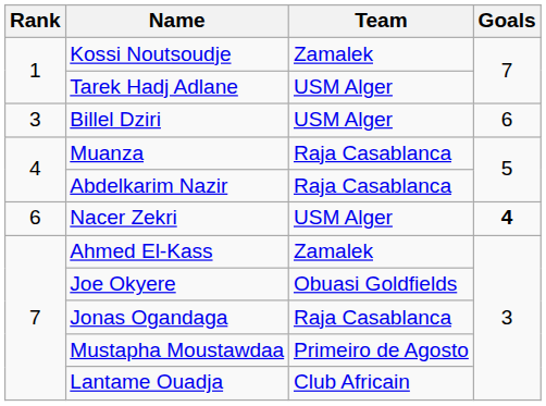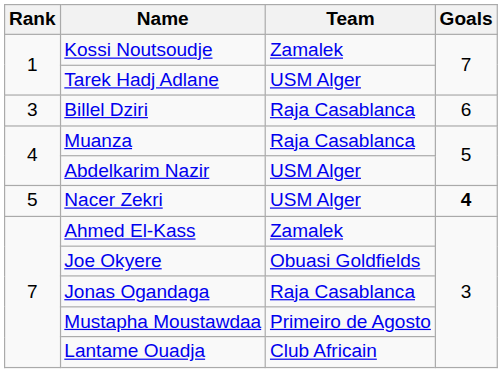Billel Dziri | Team: USM Alger -> Raja Casablanca
Abdelkarim Nazir | Team: Raja Casablanca -> USM Alger
Nacer Zekri | Rank: 6 -> 5
